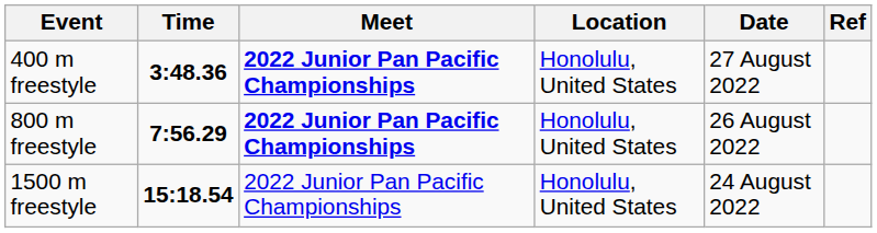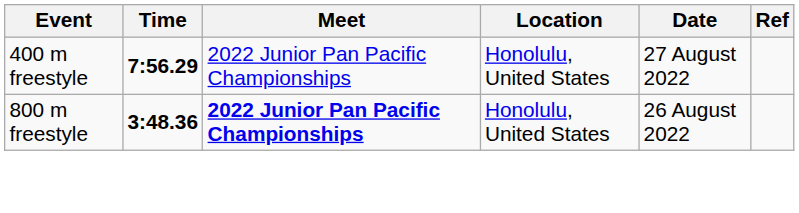400 m freestyle | Time: 3:48.36 -> 7:56.29
400 m freestyle | Meet: bold -> normal
800 m freestyle | Time: 7:56.29 -> 3:48.36
- row: 1500 m freestyle | 15:18.54 | 2022 Junior Pan Pacific Championships | Honolulu, United States | 24 August 2022
